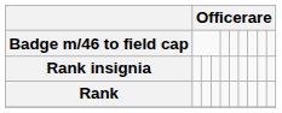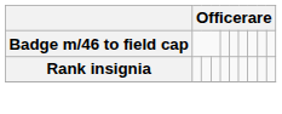- row: Rank
